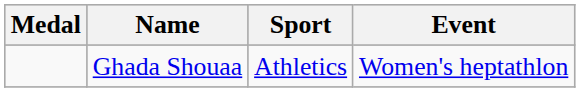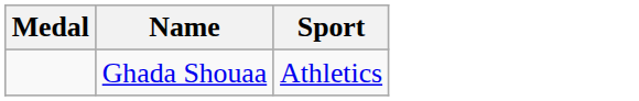- column: Event | Women's heptathlon
